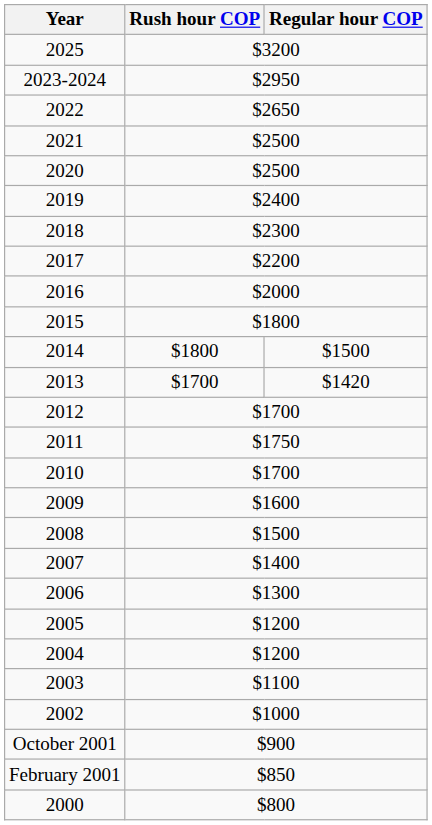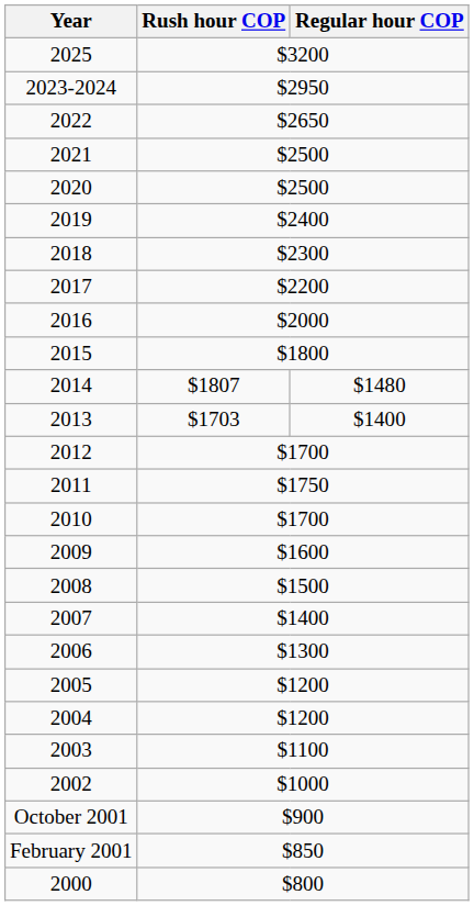2014 | Rush hour COP: $1800 -> $1807
2014 | Regular hour COP: $1500 -> $1480
2013 | Rush hour COP: $1700 -> $1703
2013 | Regular hour COP: $1420 -> $1400
